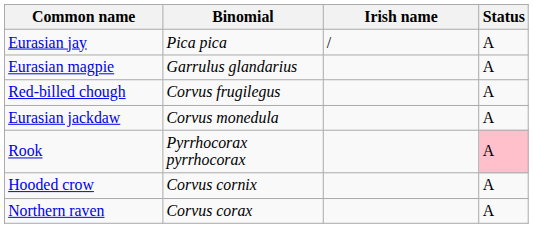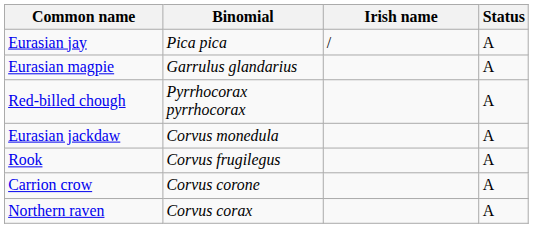Red-billed chough | Binomial: Corvus frugilegus -> Pyrrhocorax pyrrhocorax
Rook | Binomial: Pyrrhocorax pyrrhocorax -> Corvus frugilegus
Rook | Status: pink background -> no background
+ row: Carrion crow | Corvus corone | A
- row: Hooded crow | Corvus cornix | A
